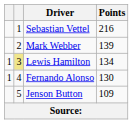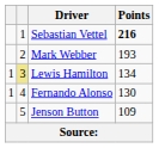Sebastian Vettel | Points: normal -> bold
Mark Webber | Points: 139 -> 193
